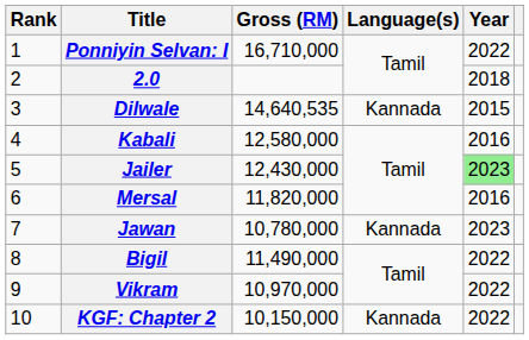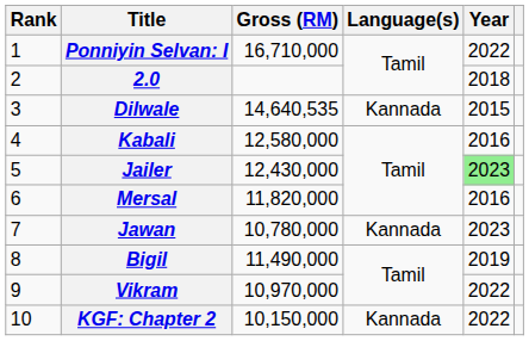Bigil | Year: 2022 -> 2019
